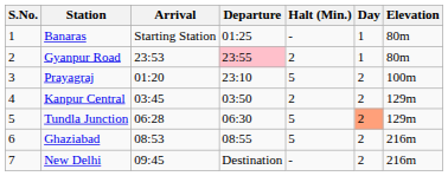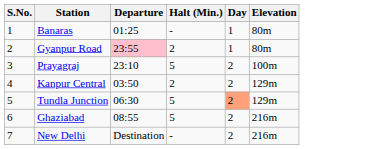- column: Arrival | Starting Station | 23:53 | 01:20 | 03:45 | 06:28 | 08:53 | 09:45
